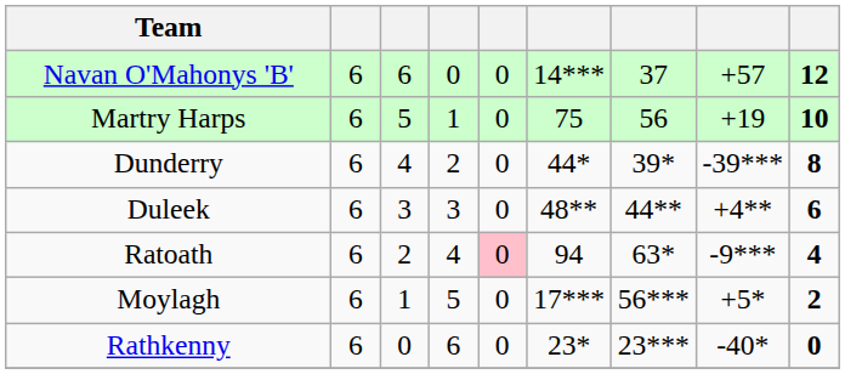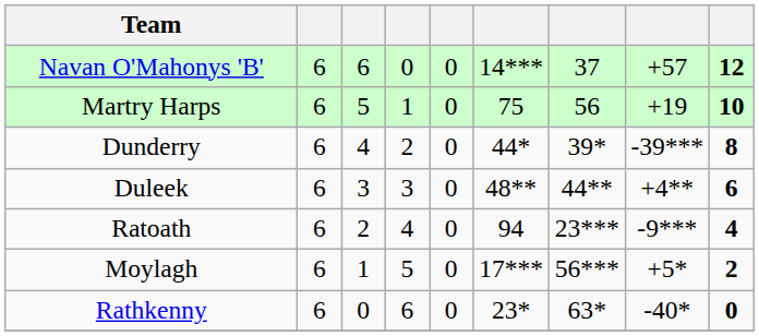Ratoath | column 5: pink background -> no background
Ratoath | column 7: 63* -> 23***
Rathkenny | column 7: 23*** -> 63*
